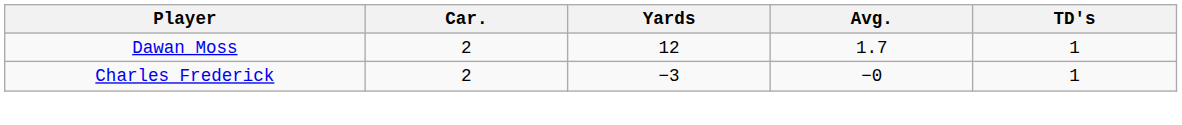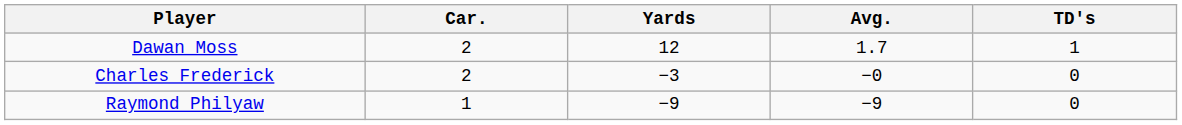Charles Frederick | TD's: 1 -> 0
+ row: Raymond Philyaw | 1 | −9 | −9 | 0
